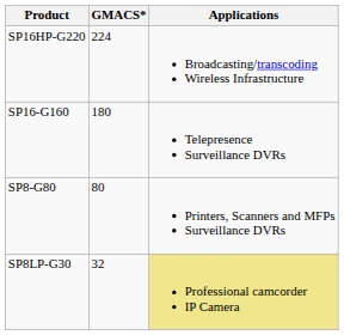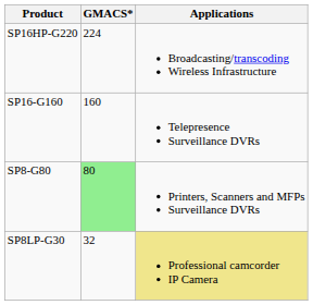SP16-G160 | GMACS*: 180 -> 160
SP8-G80 | GMACS*: no background -> lightgreen background
